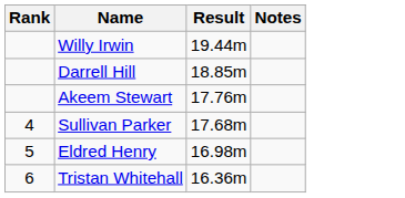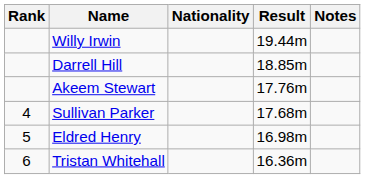+ column: Nationality
